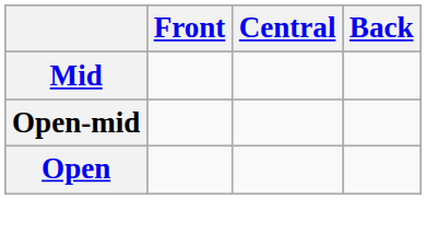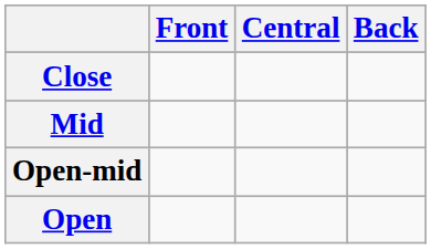+ row: Close
